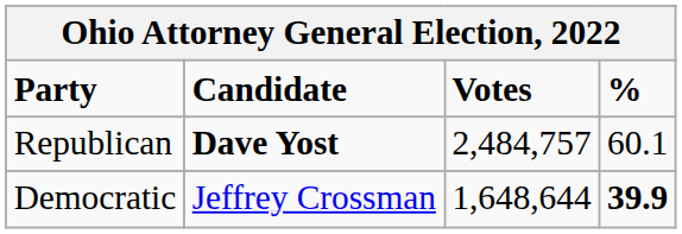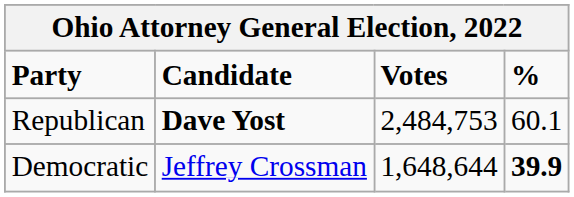Republican | Votes: 2,484,757 -> 2,484,753
